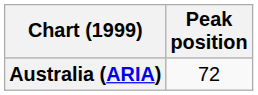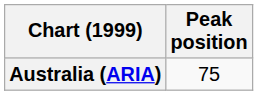Australia (ARIA) | Peak position: 72 -> 75
